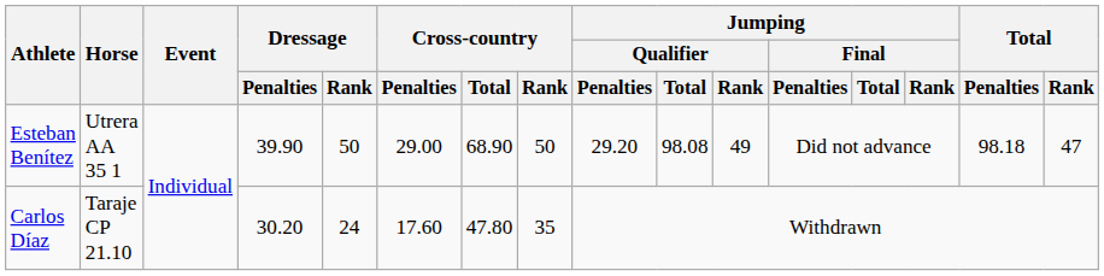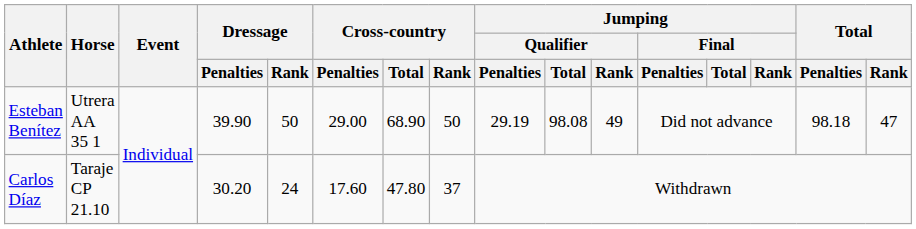Esteban Benítez | Jumping / Qualifier / Penalties: 29.20 -> 29.19
Carlos Díaz | Cross-country / Rank: 35 -> 37
